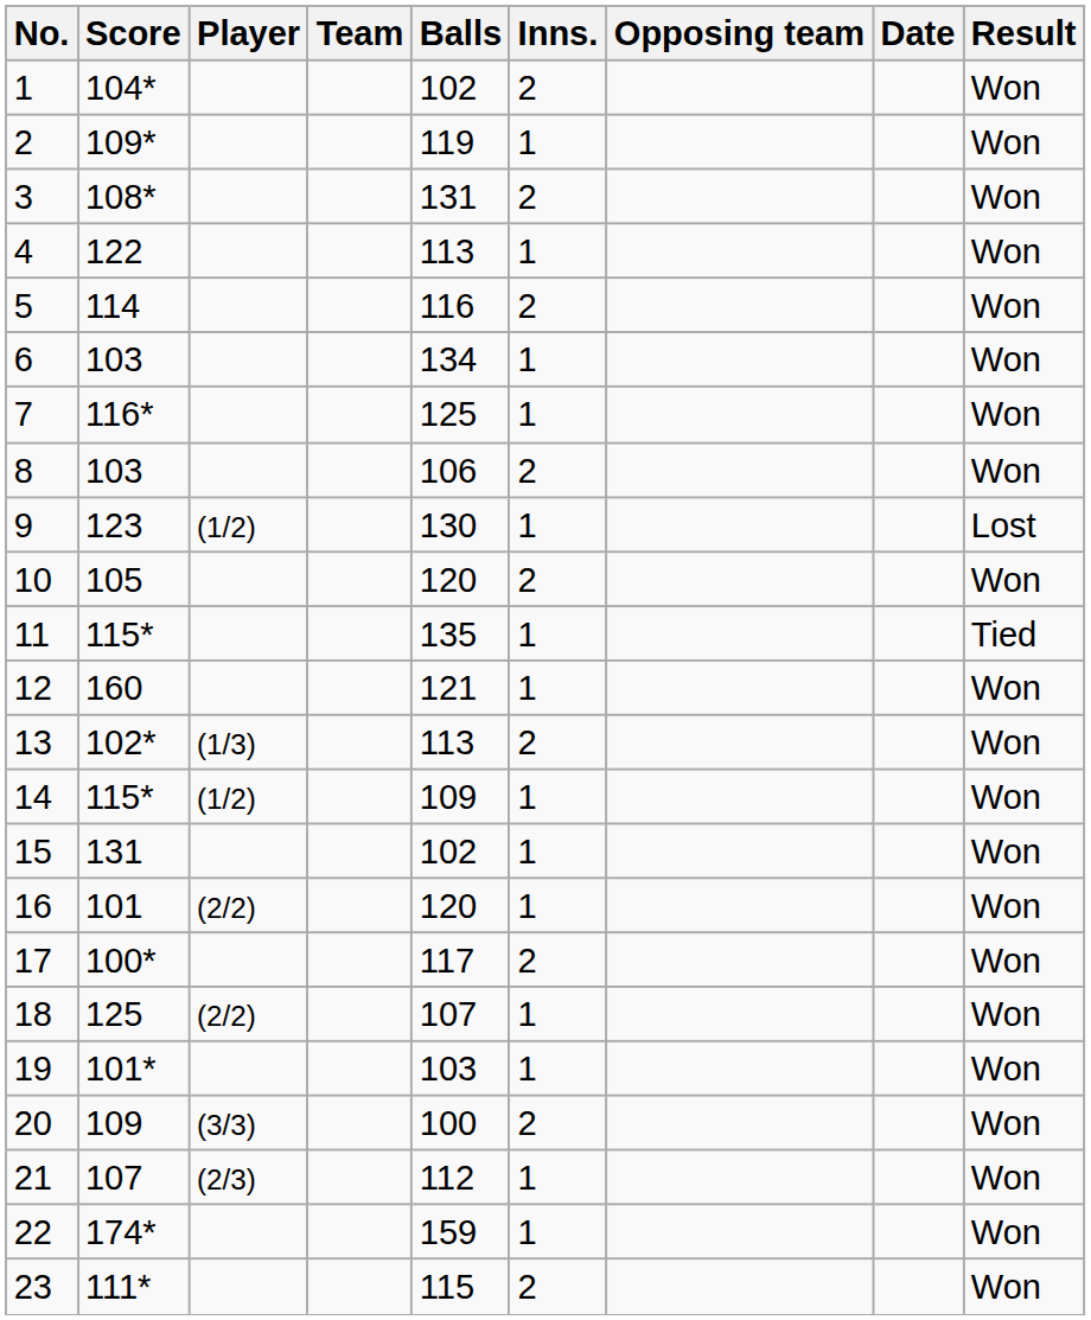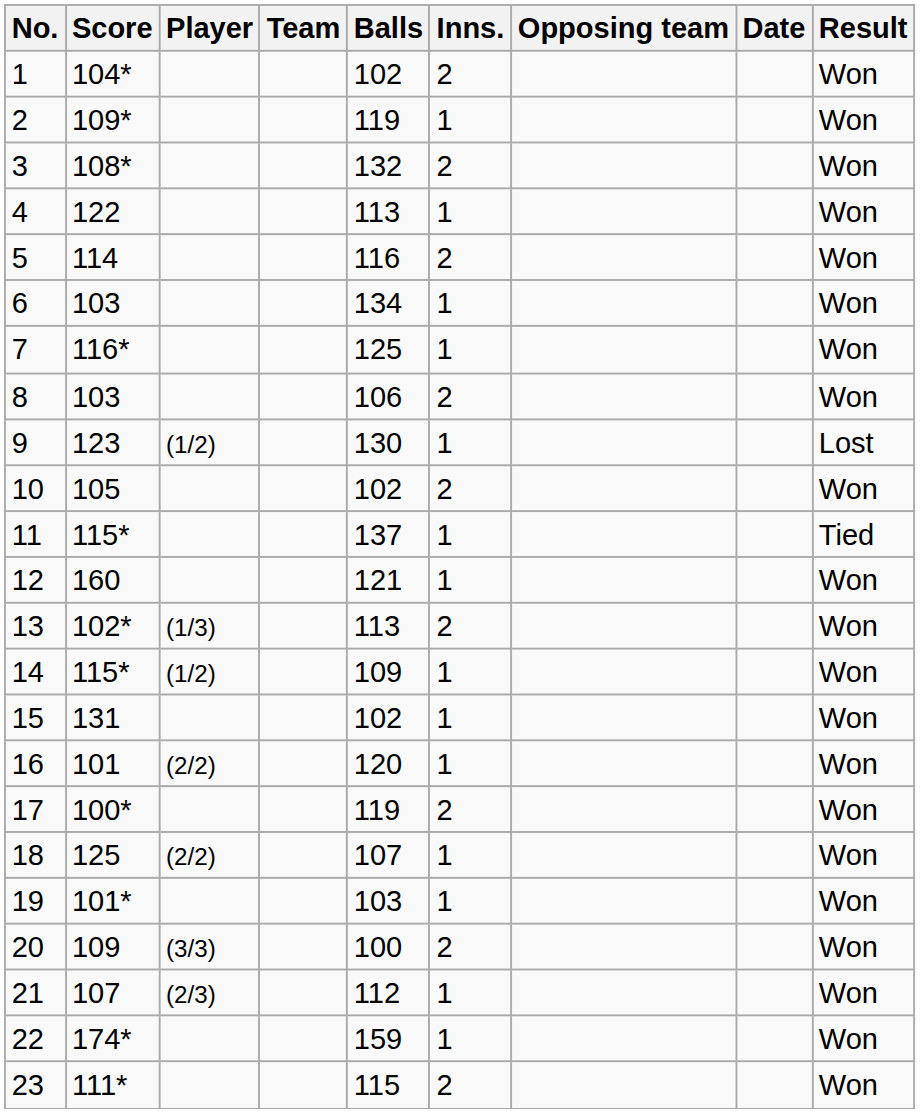3 | Balls: 131 -> 132
10 | Balls: 120 -> 102
11 | Balls: 135 -> 137
17 | Balls: 117 -> 119
